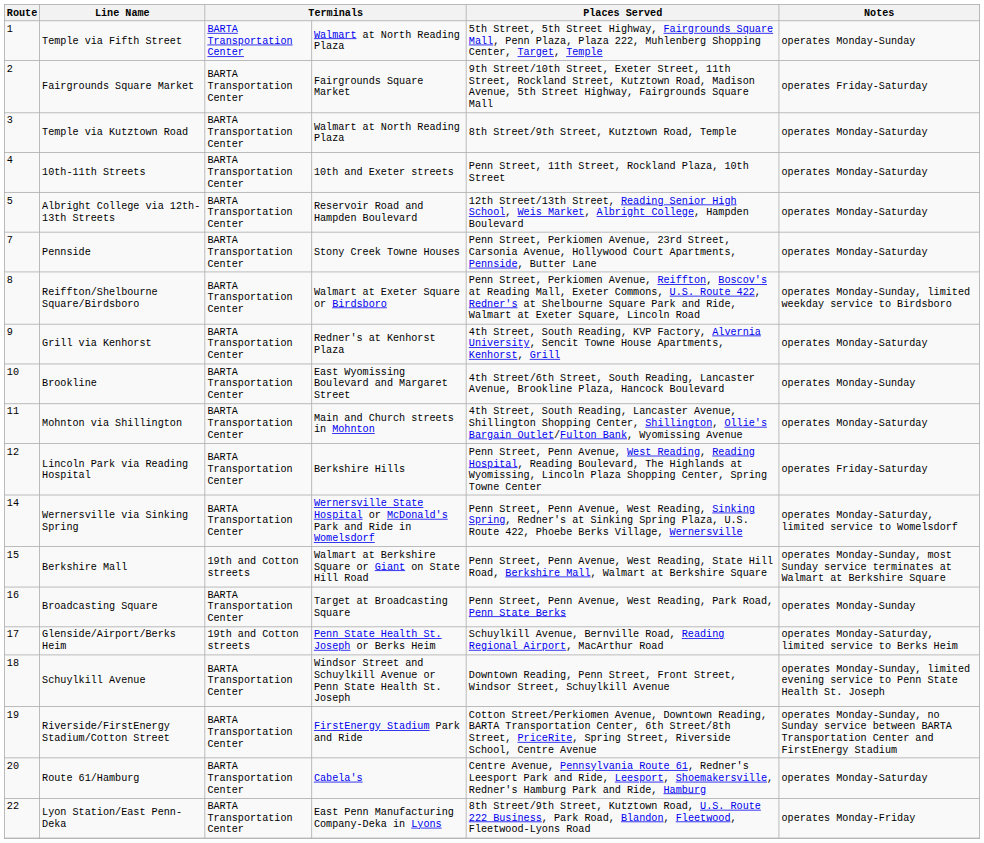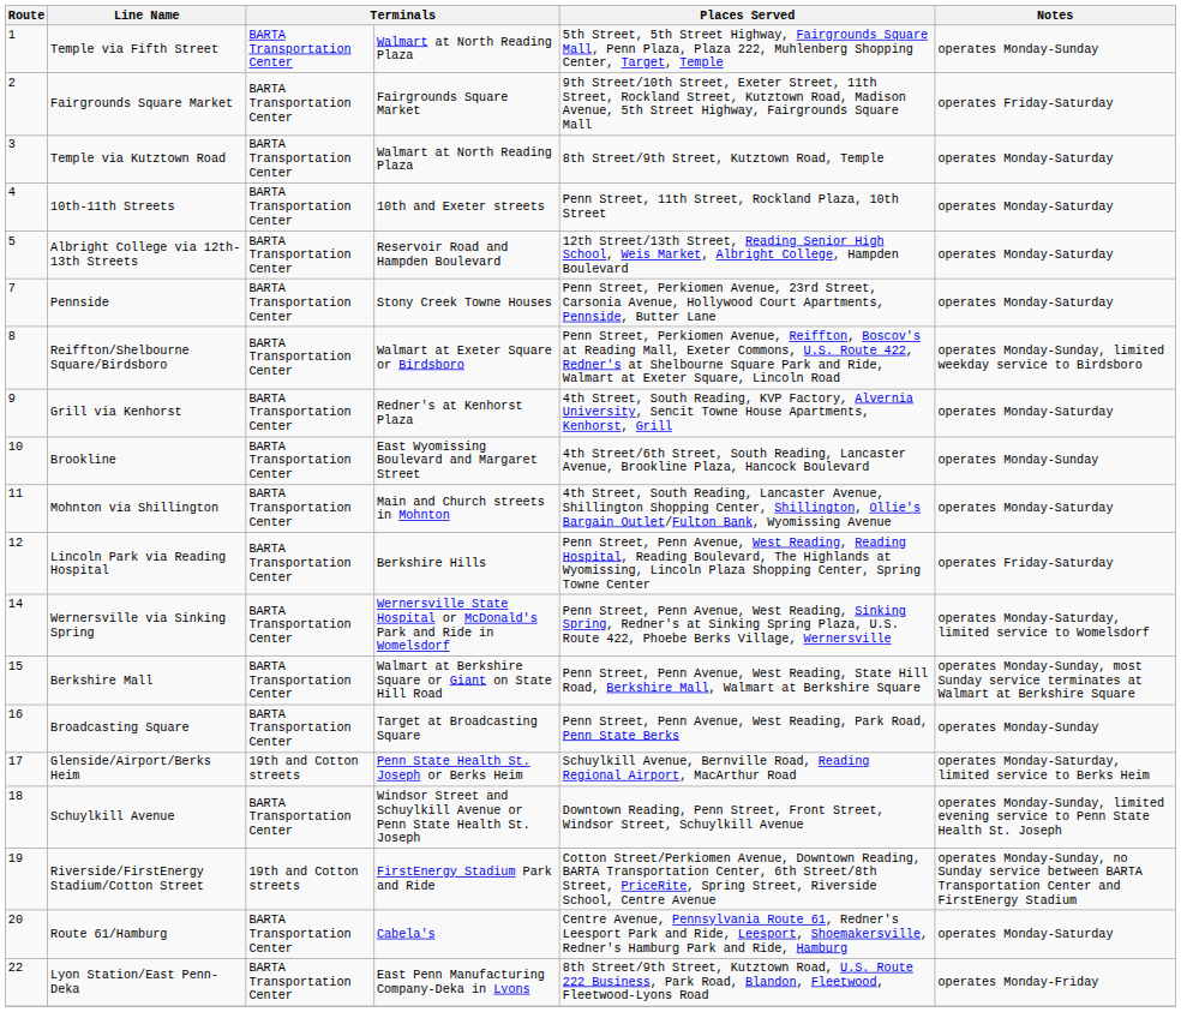Berkshire Mall | column 3: 19th and Cotton streets -> BARTA Transportation Center
Riverside/FirstEnergy Stadium/Cotton Street | column 3: BARTA Transportation Center -> 19th and Cotton streets
